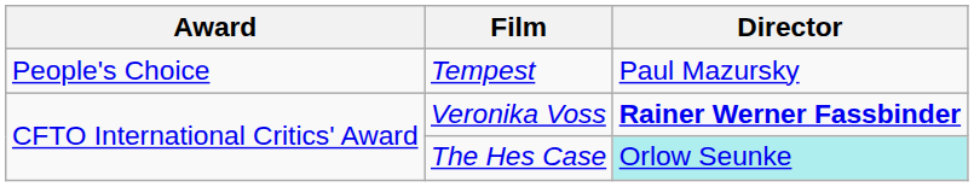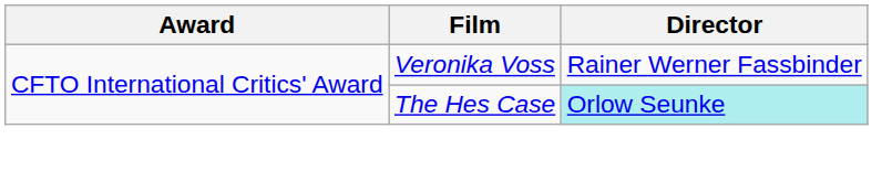- row: People's Choice | Tempest | Paul Mazursky
Veronika Voss | Director: bold -> normal
